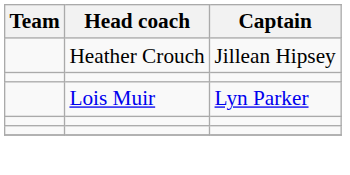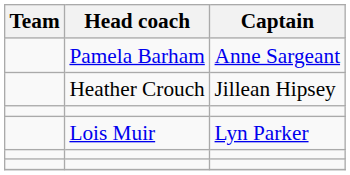+ row: Pamela Barham | Anne Sargeant
